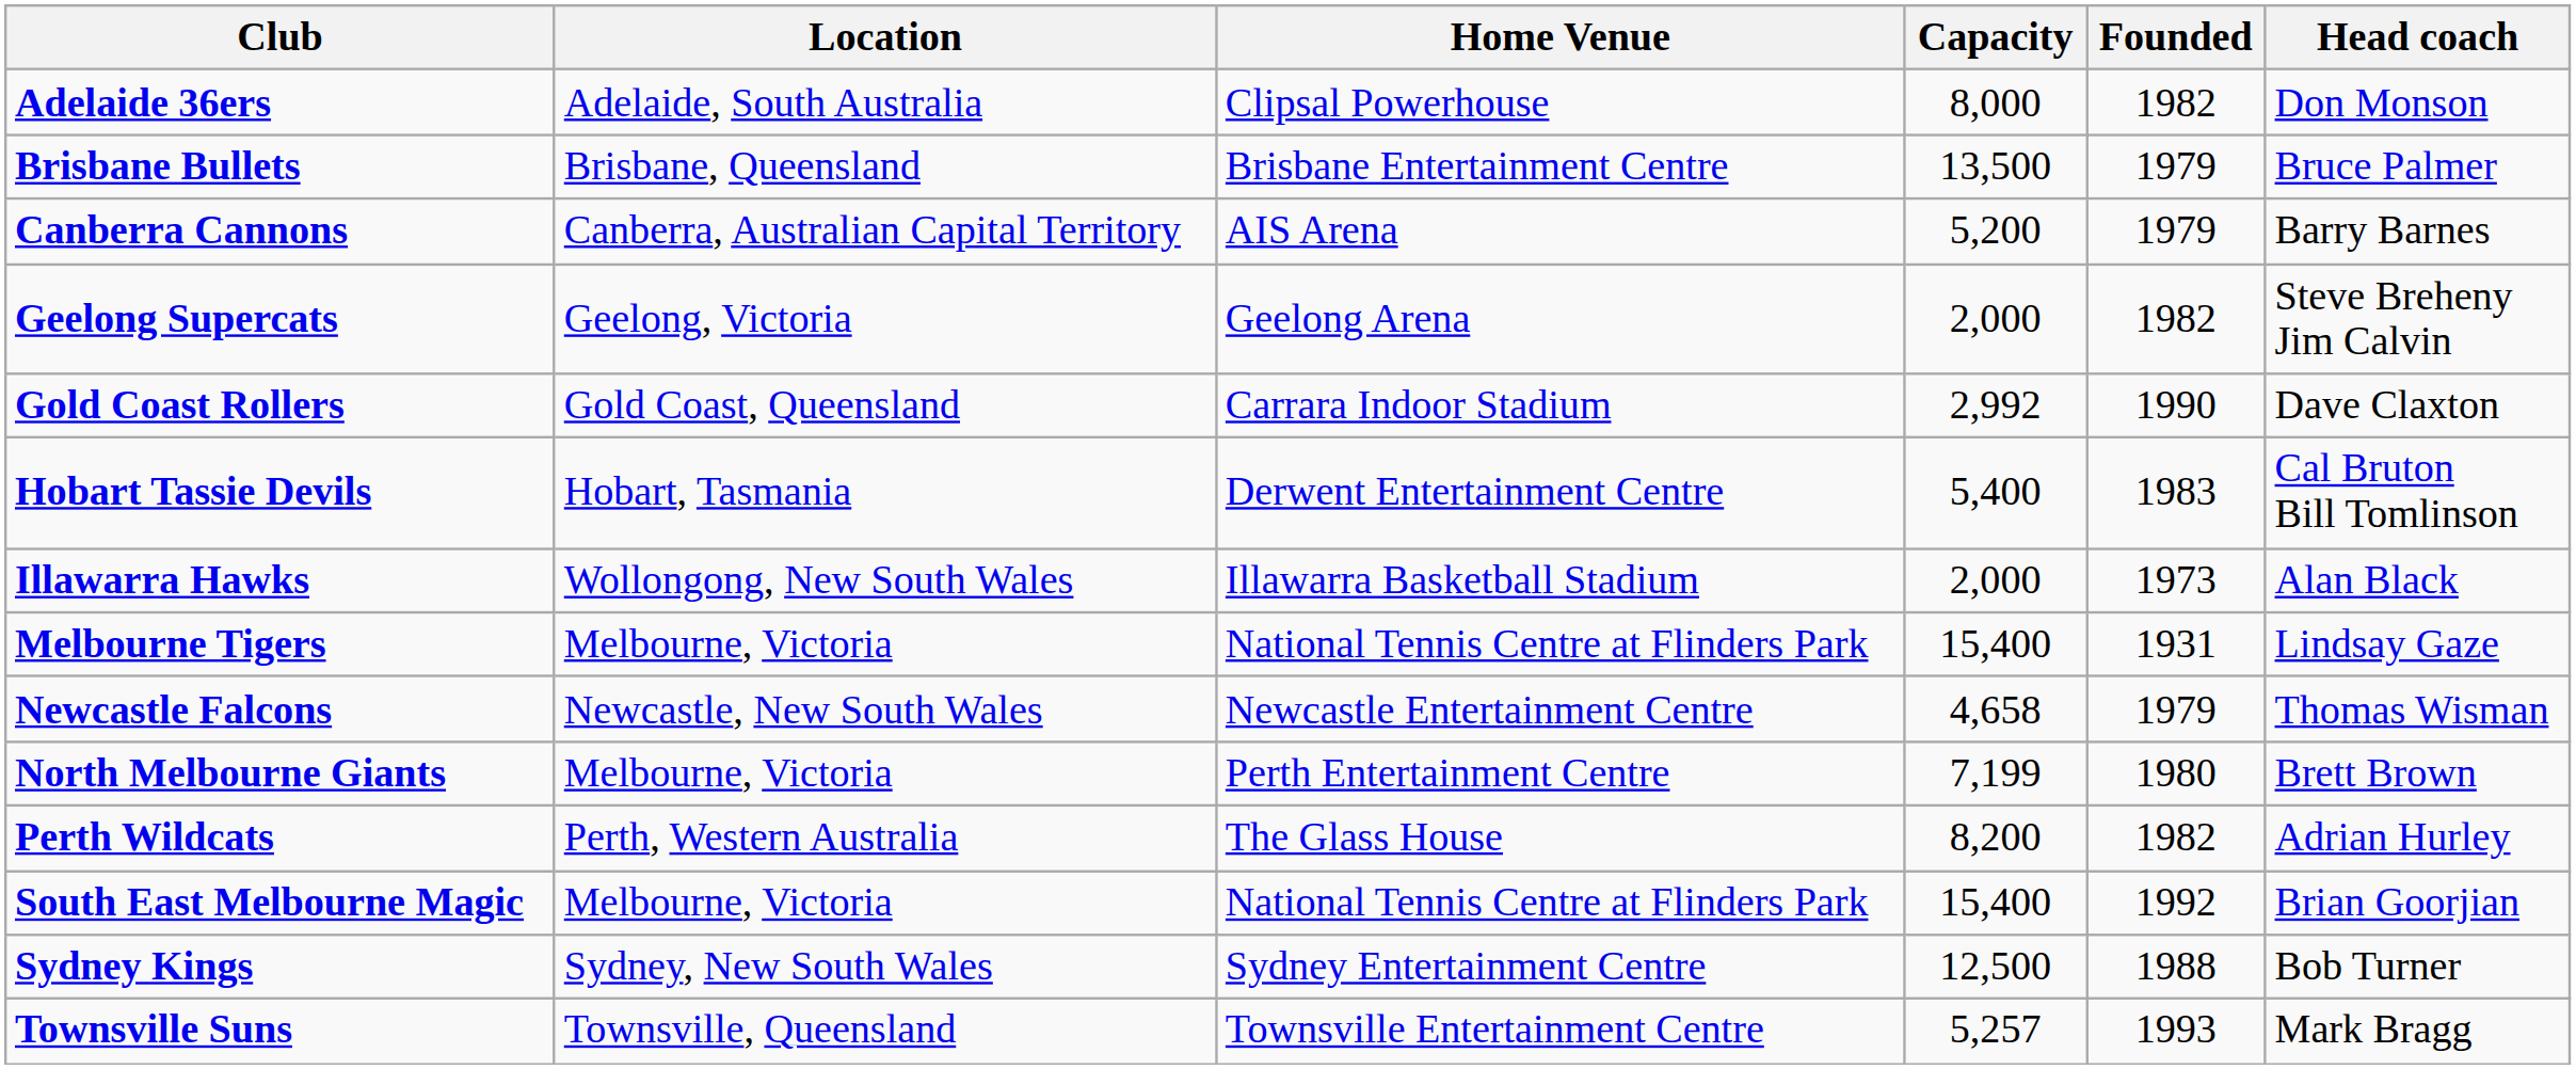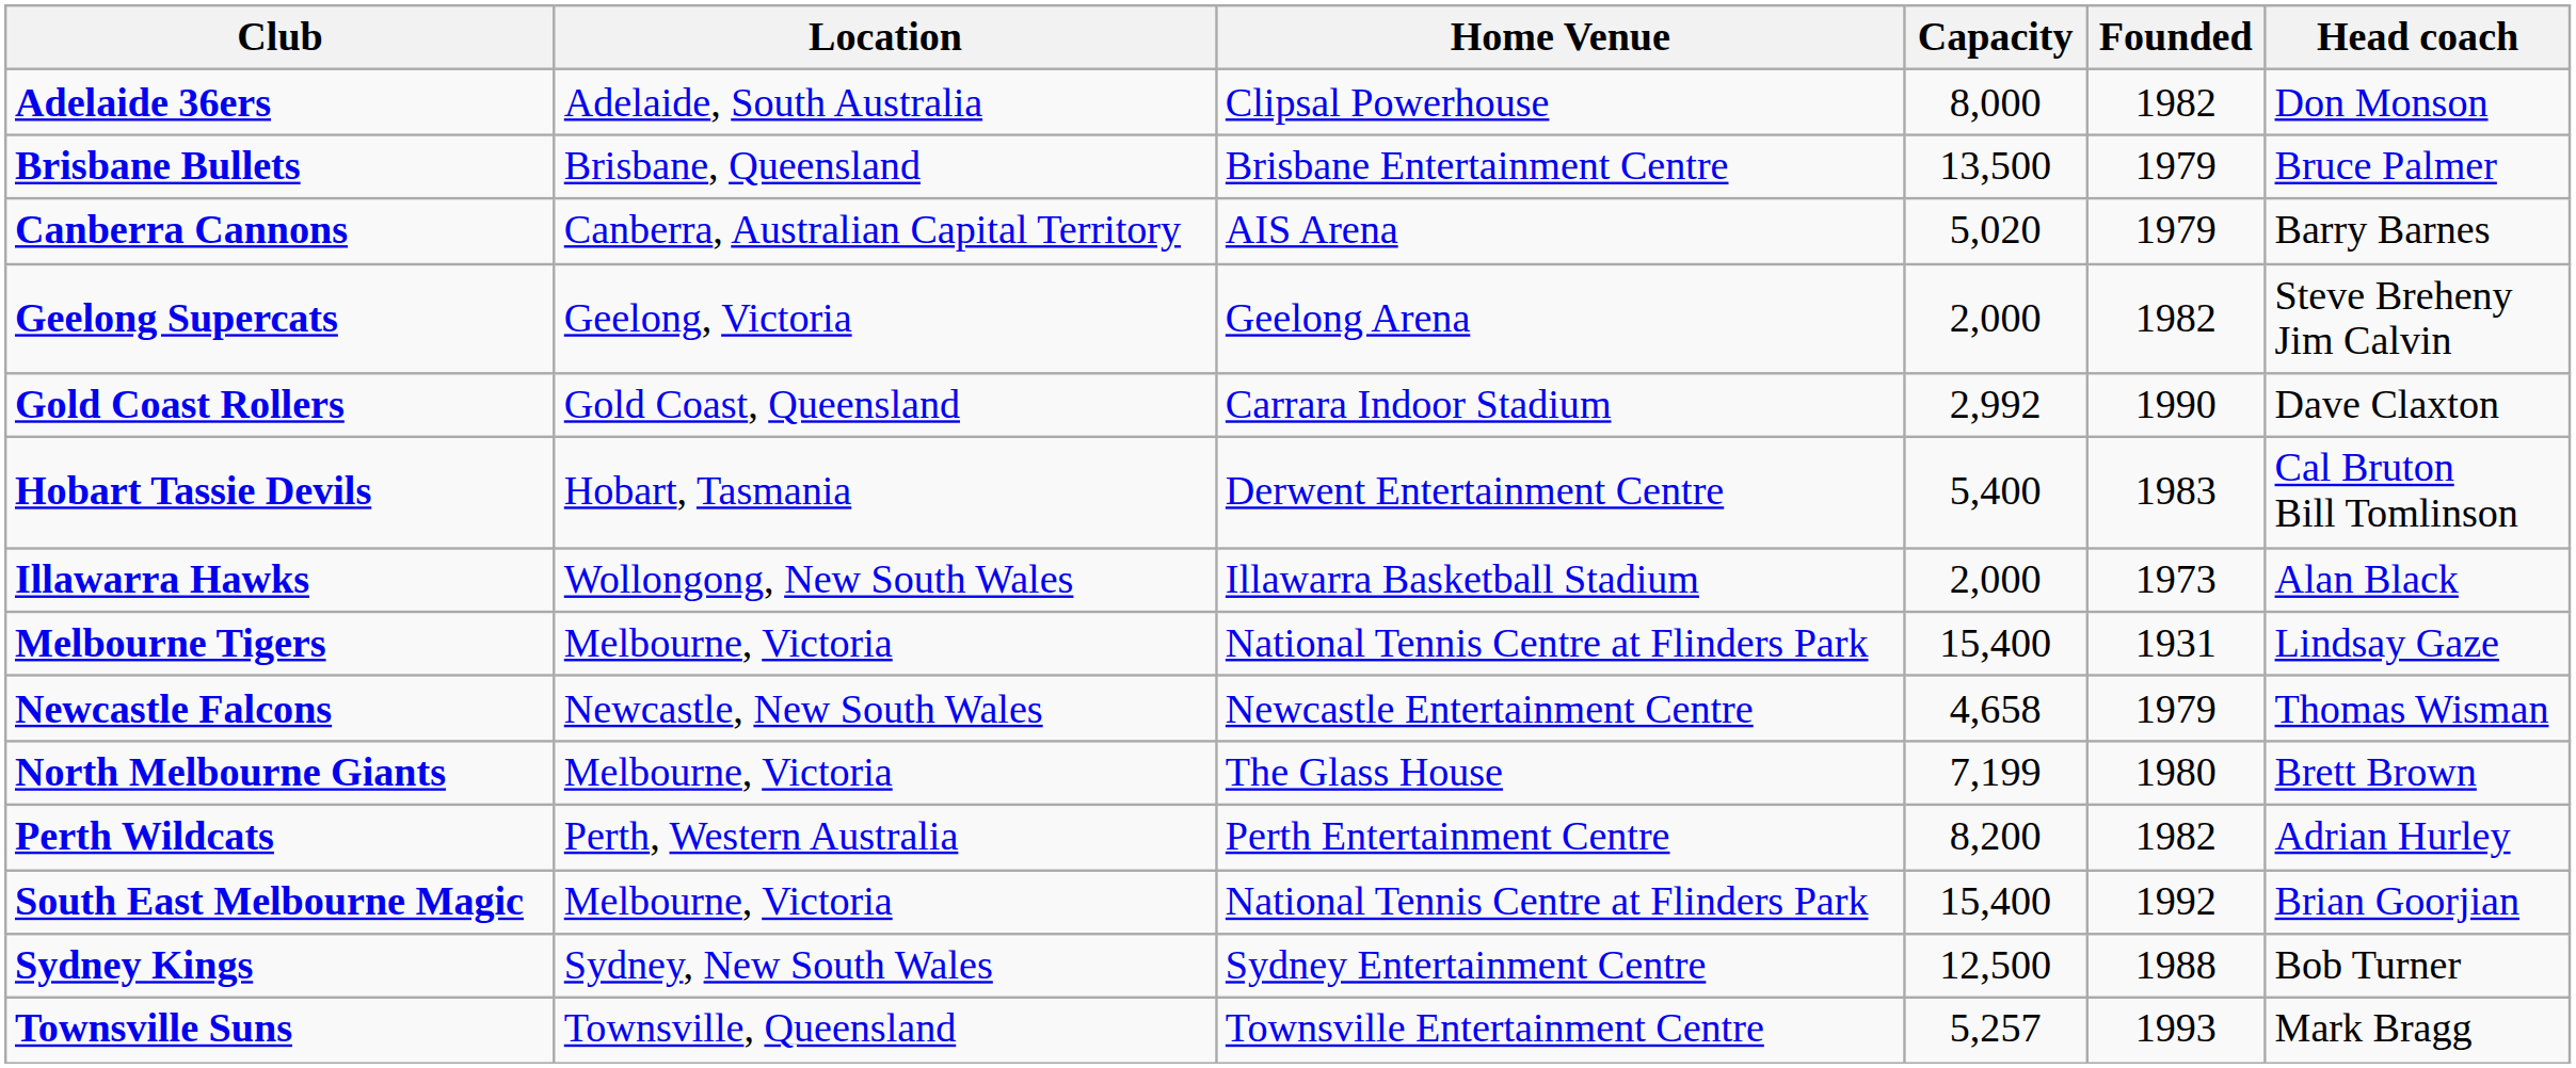Canberra Cannons | Capacity: 5,200 -> 5,020
North Melbourne Giants | Home Venue: Perth Entertainment Centre -> The Glass House
Perth Wildcats | Home Venue: The Glass House -> Perth Entertainment Centre
